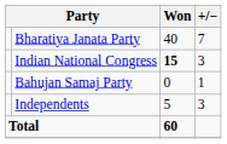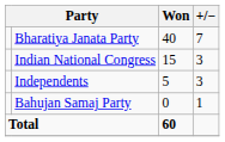Indian National Congress | Won: bold -> normal
rows swapped: Bahujan Samaj Party <-> Independents
